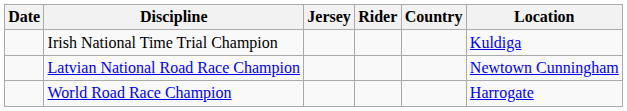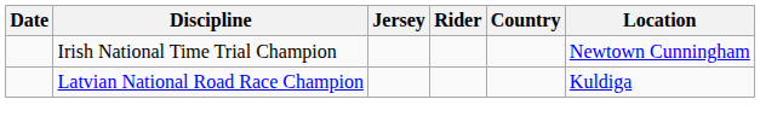Irish National Time Trial Champion | Location: Kuldiga -> Newtown Cunningham
Latvian National Road Race Champion | Location: Newtown Cunningham -> Kuldiga
- row: World Road Race Champion | Harrogate
